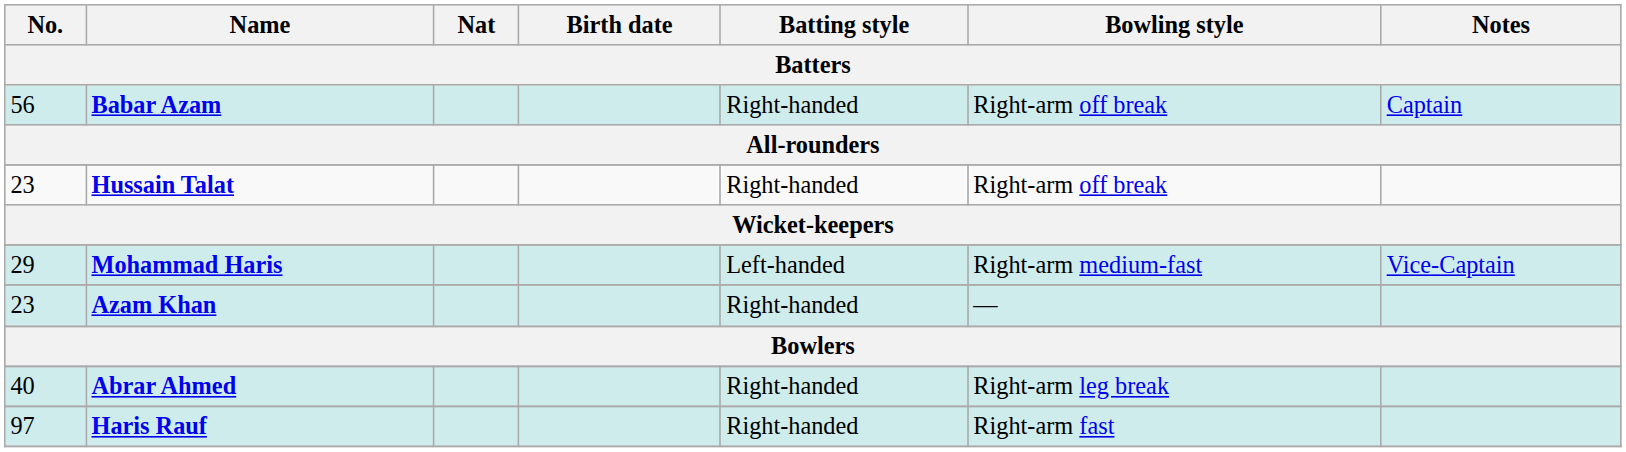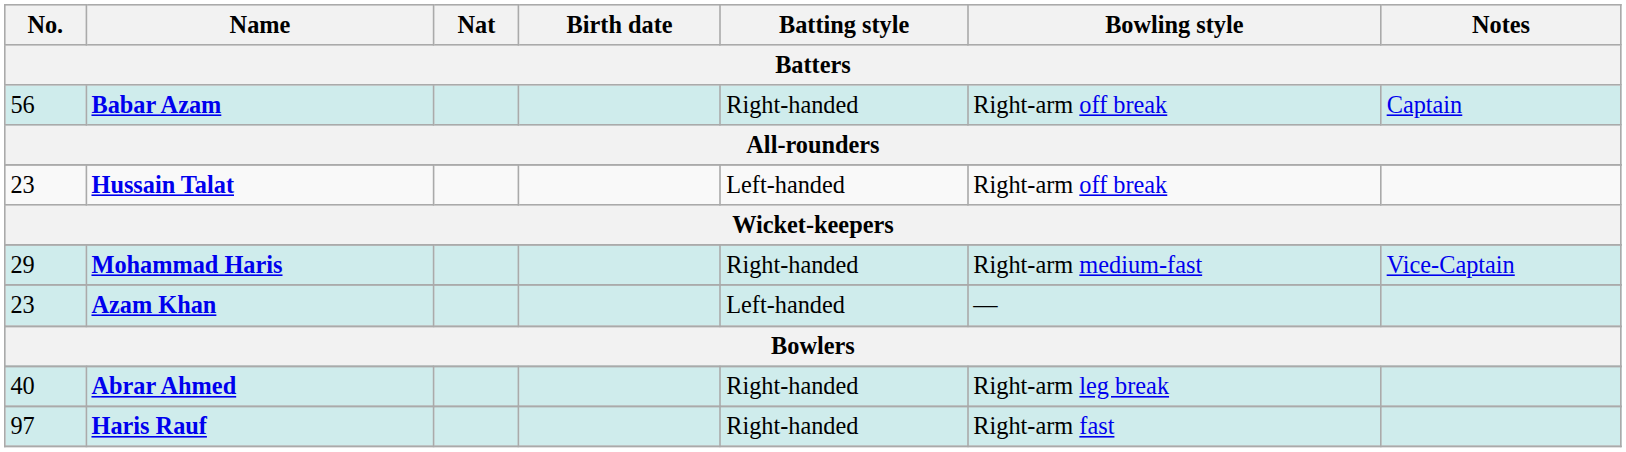Hussain Talat | Batting style: Right-handed -> Left-handed
Mohammad Haris | Batting style: Left-handed -> Right-handed
Azam Khan | Batting style: Right-handed -> Left-handed
